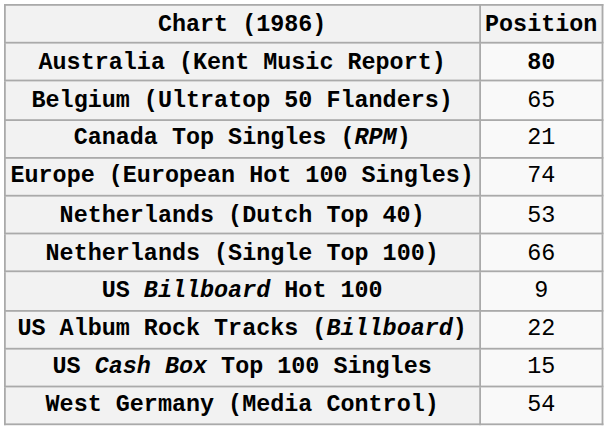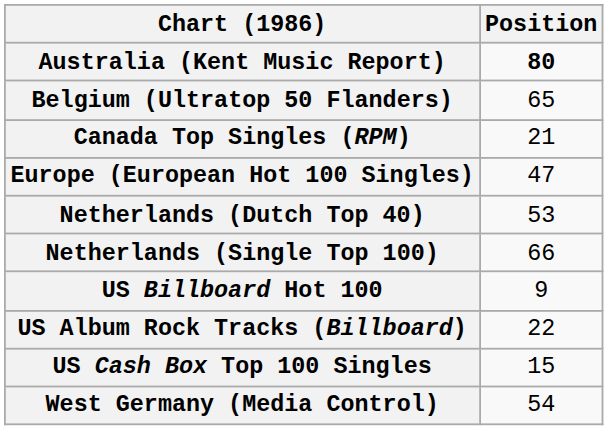Europe (European Hot 100 Singles) | Position: 74 -> 47
